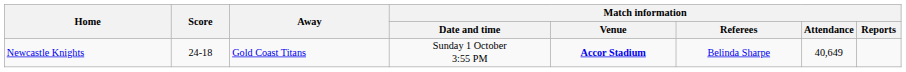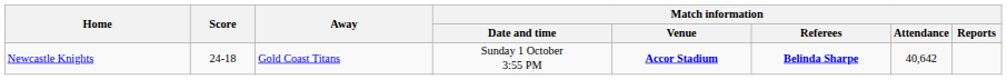Newcastle Knights | Match information / Referees: normal -> bold
Newcastle Knights | Match information / Attendance: 40,649 -> 40,642
